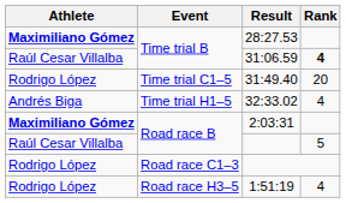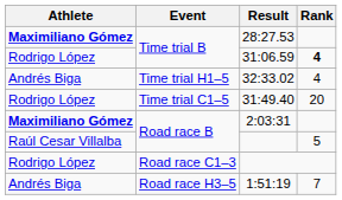31:06.59 | Athlete: Raúl Cesar Villalba -> Rodrigo López
rows swapped: 31:49.40 <-> 32:33.02
1:51:19 | Athlete: Rodrigo López -> Andrés Biga
1:51:19 | Rank: 4 -> 7
